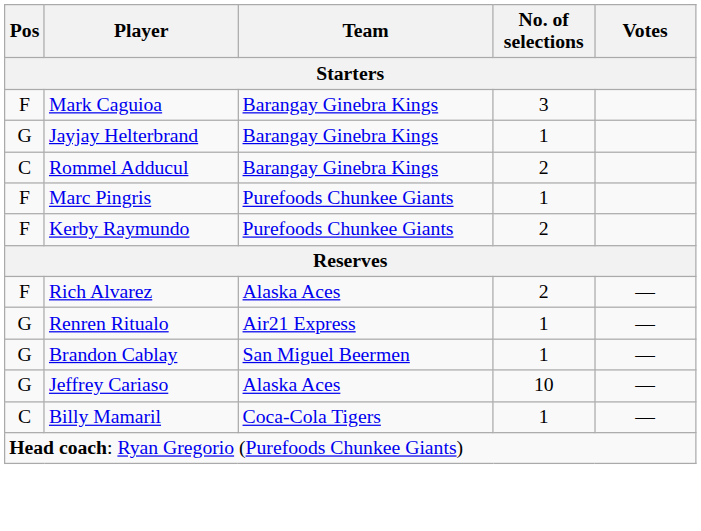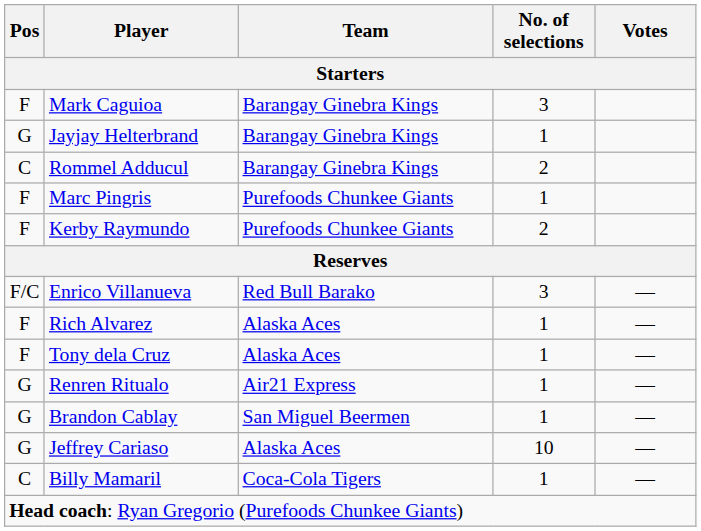+ row: F/C | Enrico Villanueva | Red Bull Barako | 3 | —
Rich Alvarez | No. of selections: 2 -> 1
+ row: F | Tony dela Cruz | Alaska Aces | 1 | —
